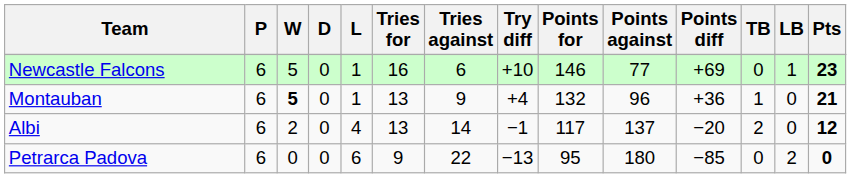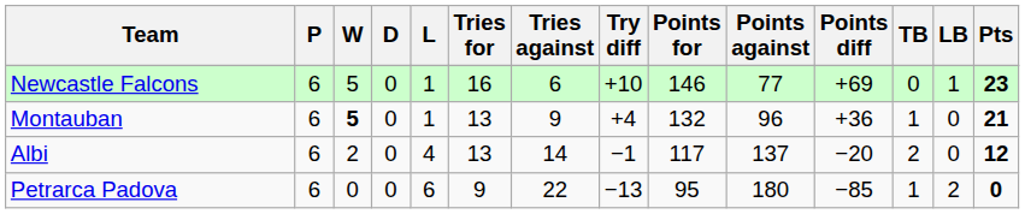Petrarca Padova | TB: 0 -> 1
